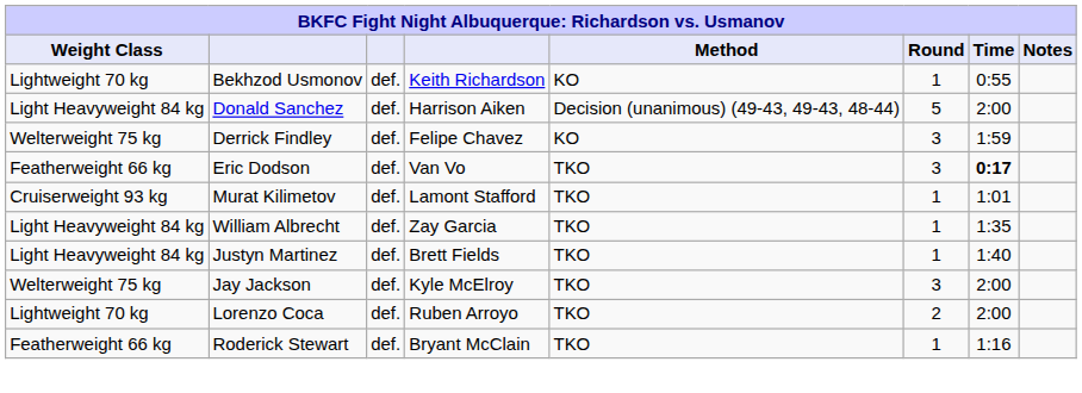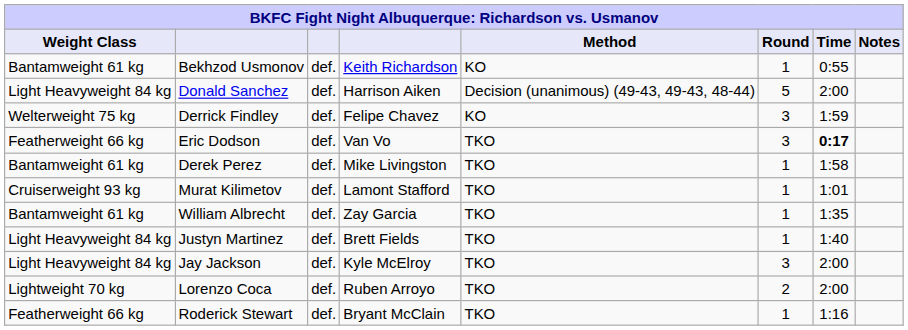Bekhzod Usmonov | Weight Class: Lightweight 70 kg -> Bantamweight 61 kg
+ row: Bantamweight 61 kg | Derek Perez | def. | Mike Livingston | TKO | 1 | 1:58
William Albrecht | Weight Class: Light Heavyweight 84 kg -> Bantamweight 61 kg
Jay Jackson | Weight Class: Welterweight 75 kg -> Light Heavyweight 84 kg
